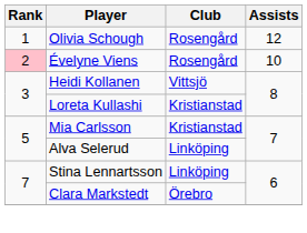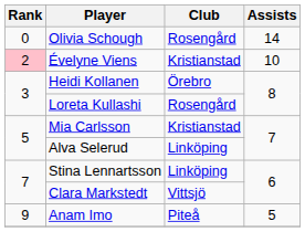Olivia Schough | Rank: 1 -> 0
Olivia Schough | Assists: 12 -> 14
Évelyne Viens | Club: Rosengård -> Kristianstad
Heidi Kollanen | Club: Vittsjö -> Örebro
Loreta Kullashi | Club: Kristianstad -> Rosengård
Clara Markstedt | Club: Örebro -> Vittsjö
+ row: 9 | Anam Imo | Piteå | 5
